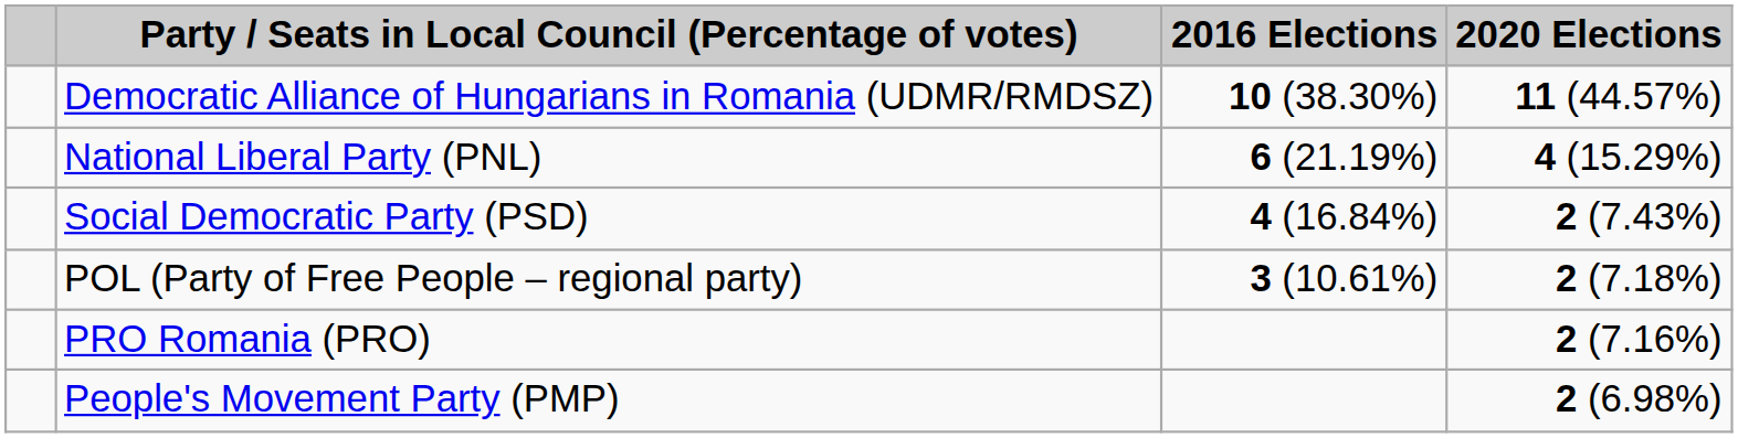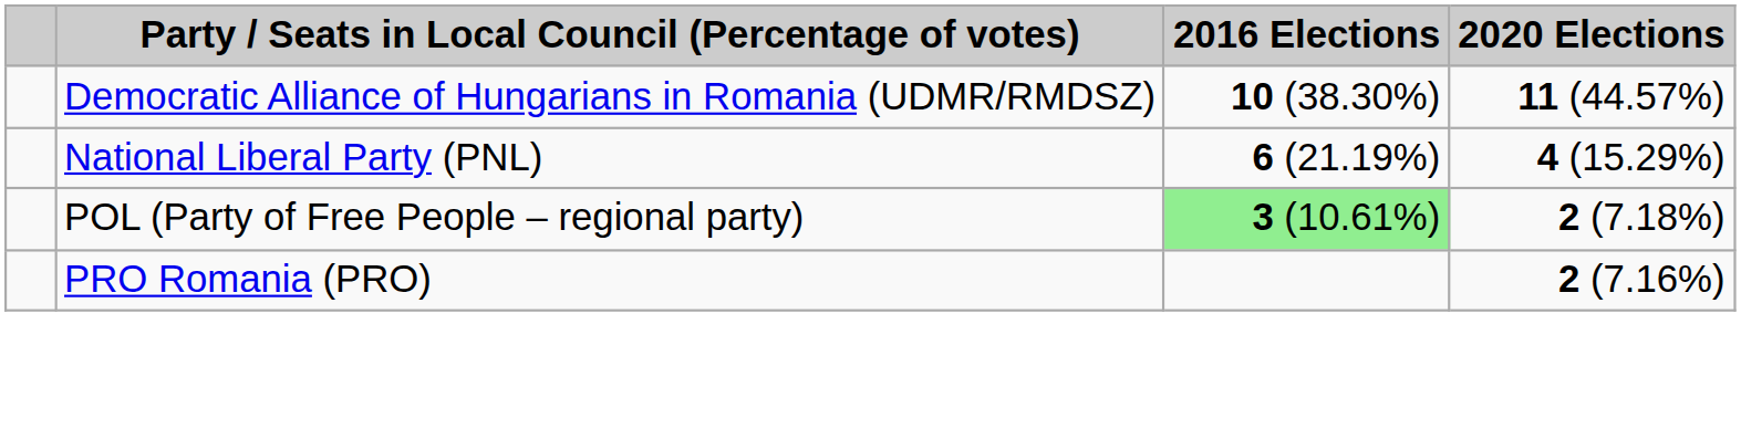- row: Social Democratic Party (PSD) | 4 (16.84%) | 2 (7.43%)
POL (Party of Free People – regional party) | 2016 Elections: no background -> lightgreen background
- row: People's Movement Party (PMP) | 2 (6.98%)
